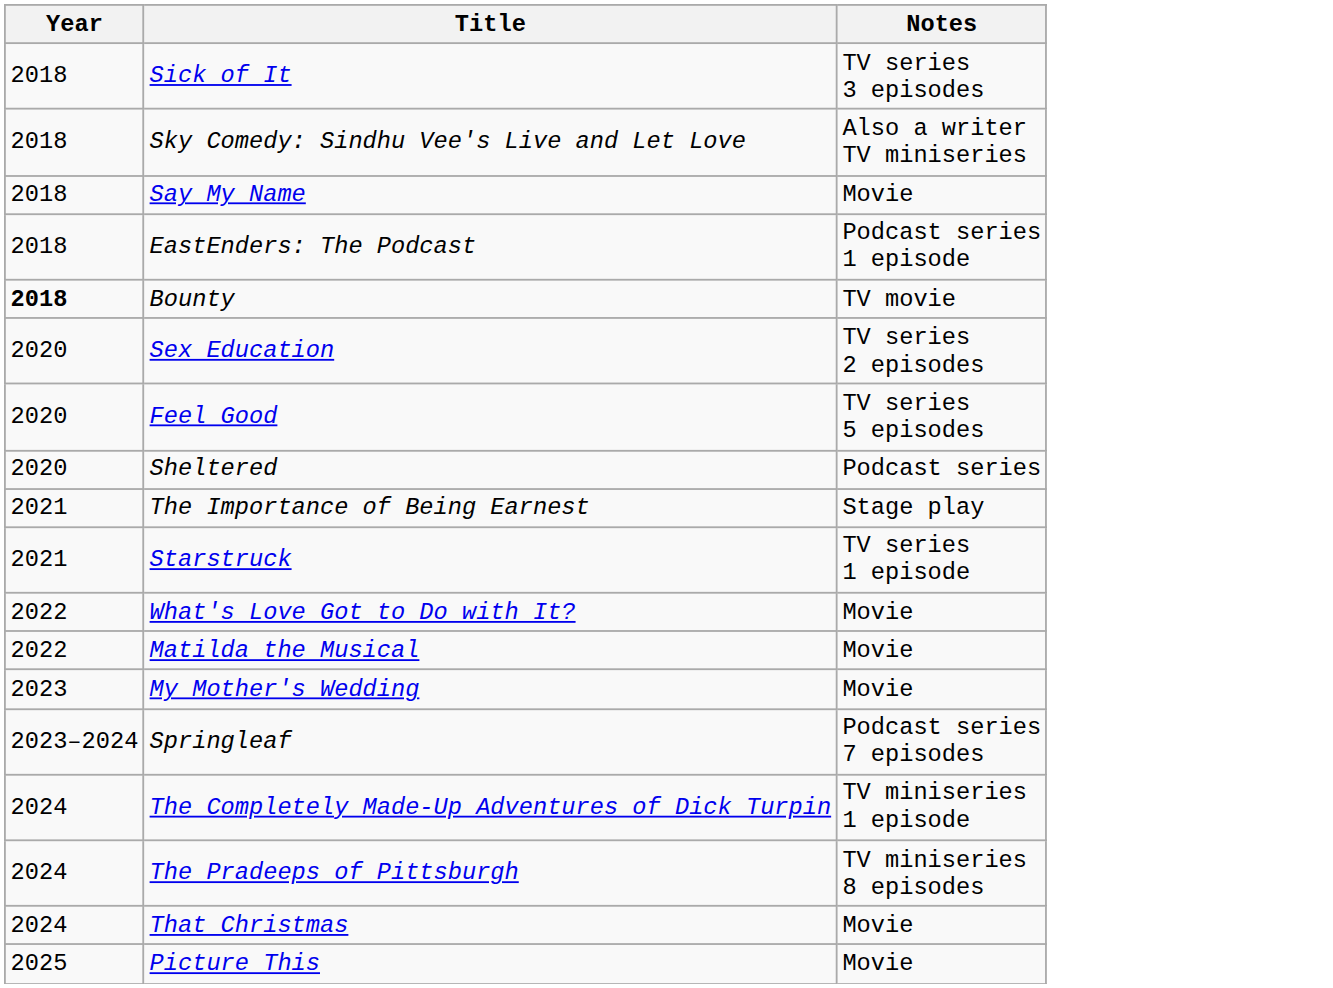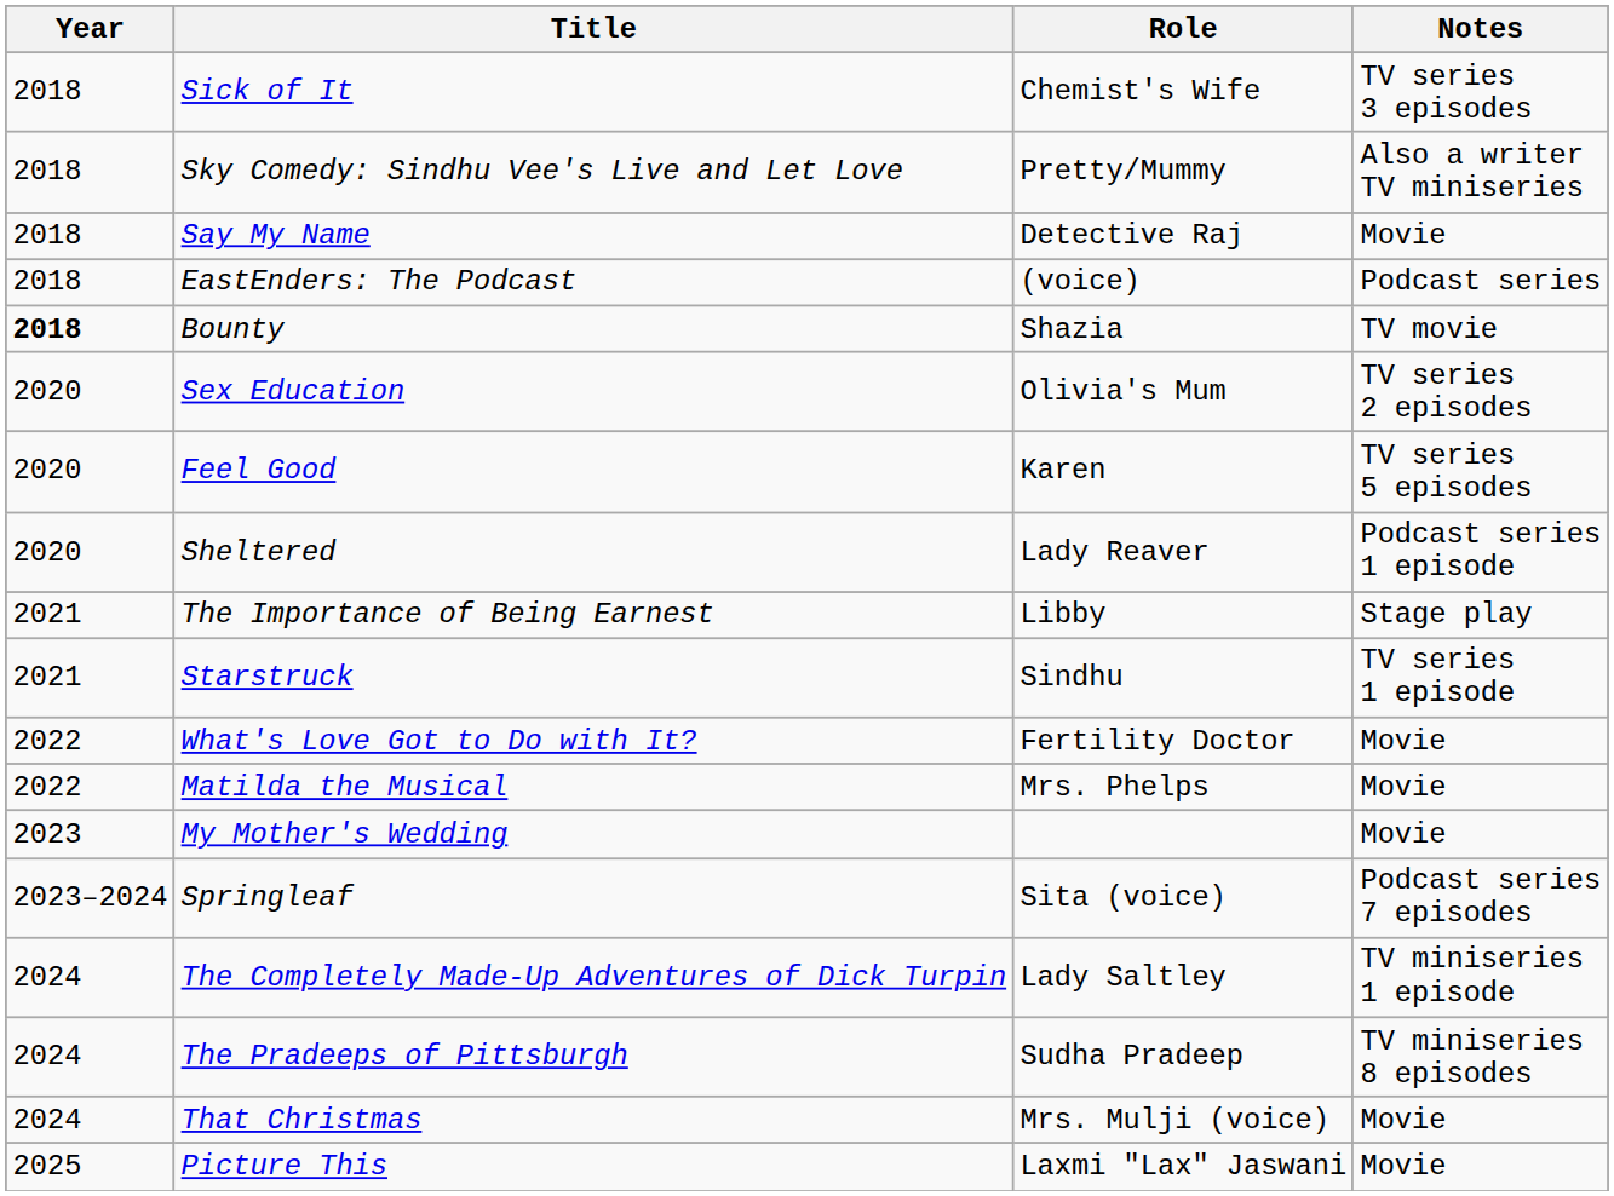+ column: Role | Chemist's Wife | Pretty/Mummy | Detective Raj | (voice) | Shazia | Olivia's Mum | Karen | Lady Reaver | Libby | Sindhu | Fertility Doctor | Mrs. Phelps | Sita (voice) | Lady Saltley | Sudha Pradeep | Mrs. Mulji (voice) | Laxmi "Lax" Jaswani
EastEnders: The Podcast | Notes: Podcast series 1 episode -> Podcast series
Sheltered | Notes: Podcast series -> Podcast series 1 episode
